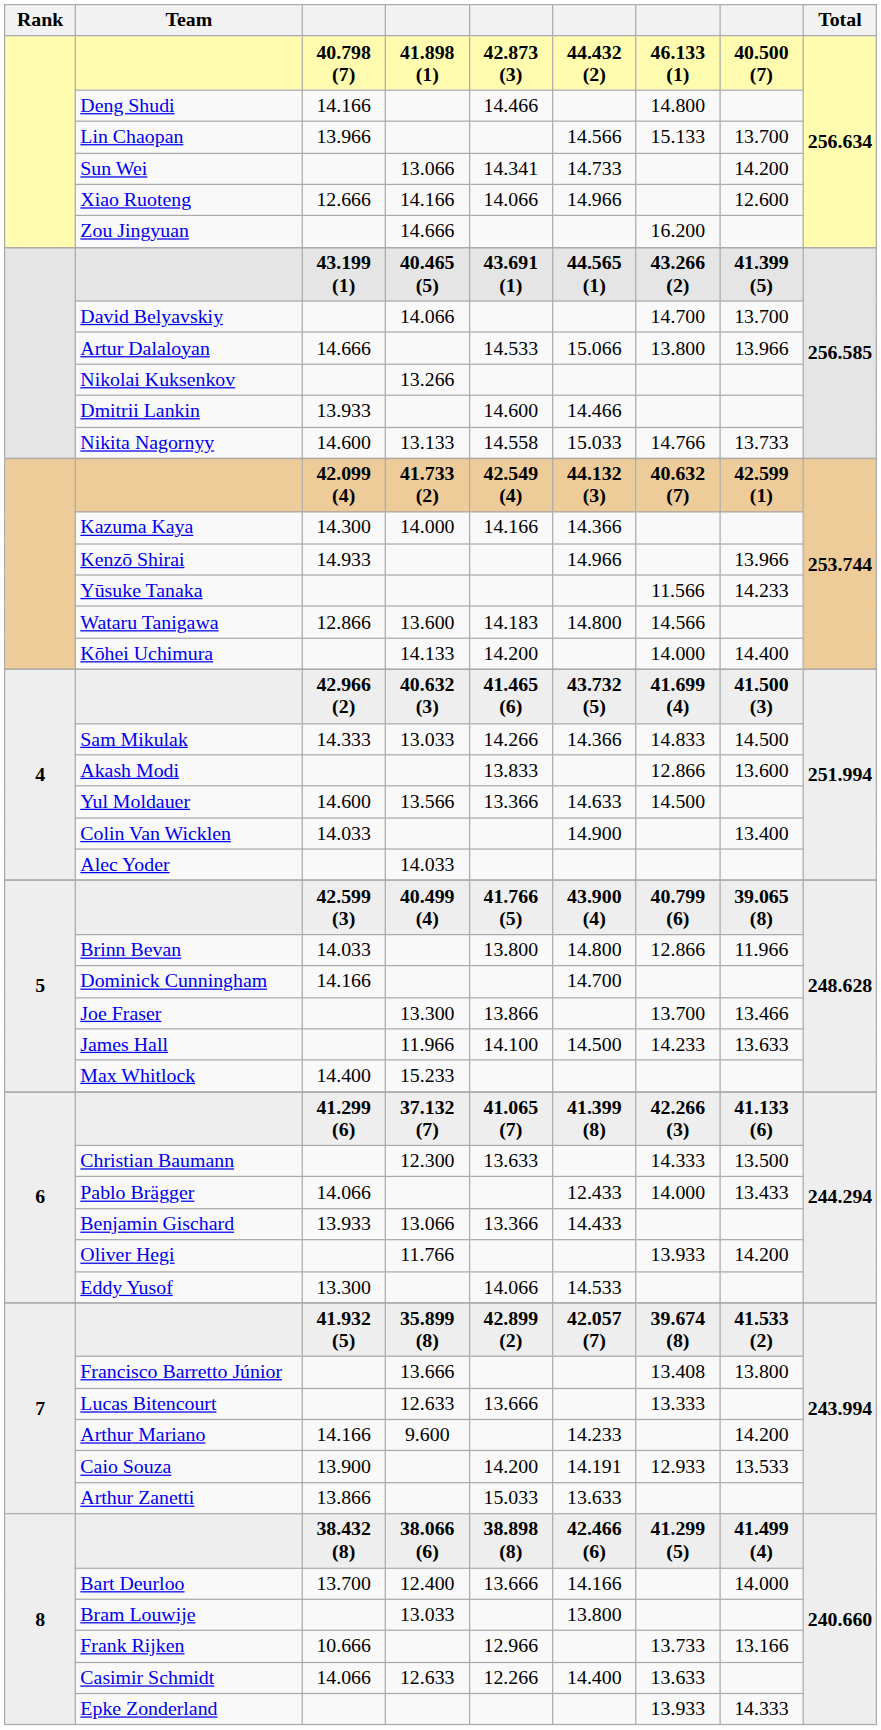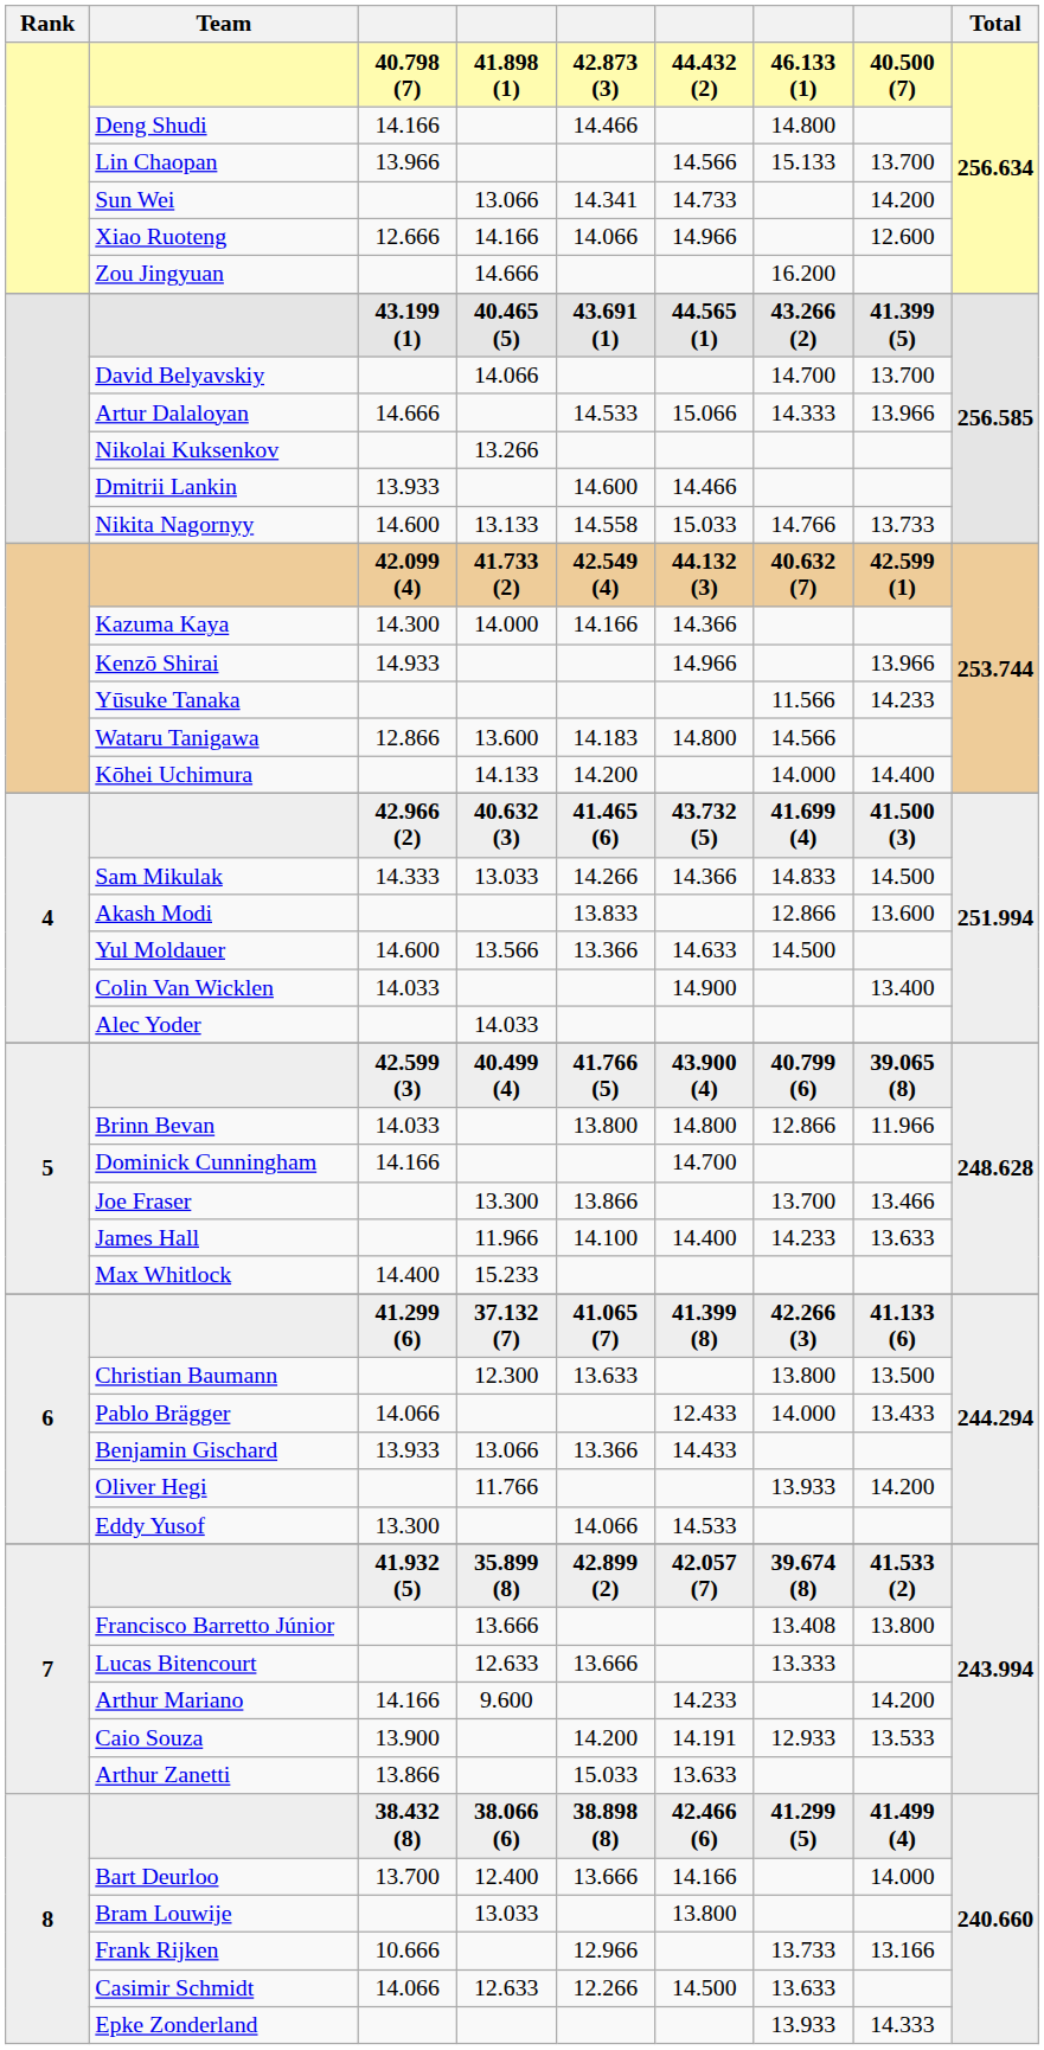Artur Dalaloyan | column 7: 13.800 -> 14.333
James Hall | column 6: 14.500 -> 14.400
Christian Baumann | column 7: 14.333 -> 13.800
Casimir Schmidt | column 6: 14.400 -> 14.500
